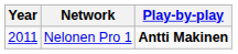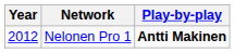Nelonen Pro 1 | Year: 2011 -> 2012
